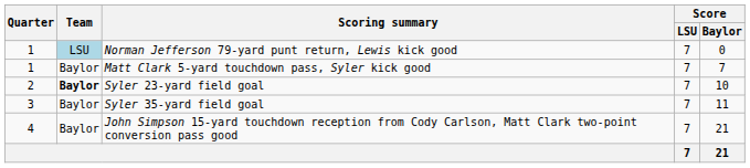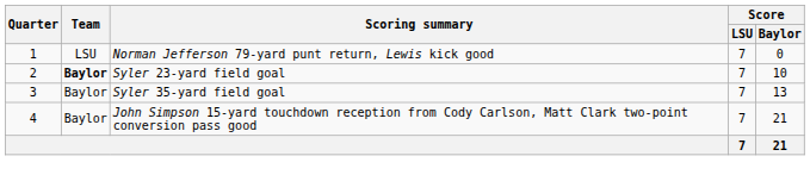Norman Jefferson 79-yard punt return, Lewis kick good | Team: lightblue background -> no background
- row: 1 | Baylor | Matt Clark 5-yard touchdown pass, Syler kick good | 7 | 7
Syler 35-yard field goal | Score / Baylor: 11 -> 13
